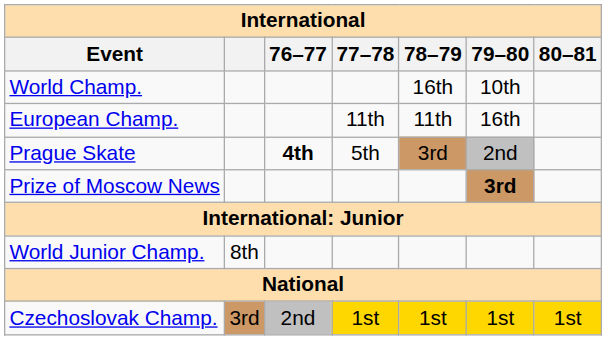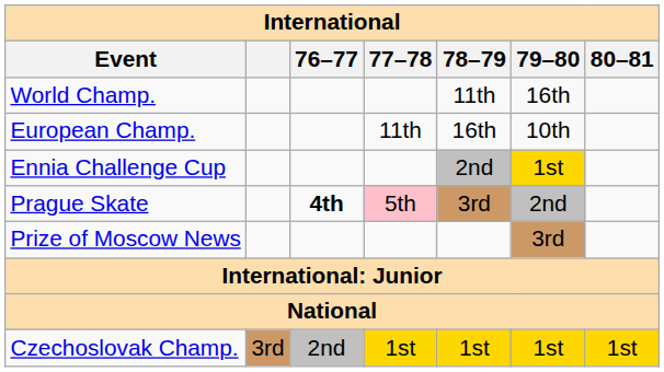World Champ. | 78–79: 16th -> 11th
World Champ. | 79–80: 10th -> 16th
European Champ. | 78–79: 11th -> 16th
European Champ. | 79–80: 16th -> 10th
+ row: Ennia Challenge Cup | 2nd | 1st
Prague Skate | 77–78: no background -> pink background
Prize of Moscow News | 79–80: bold -> normal
- row: World Junior Champ. | 8th
